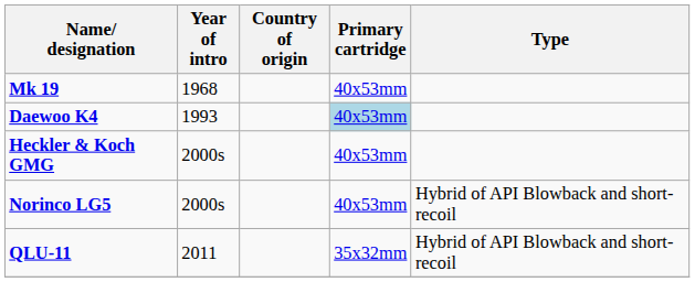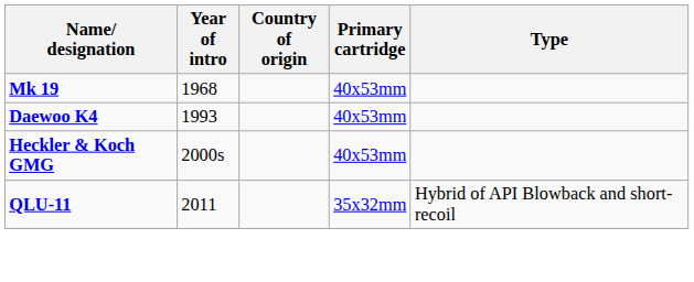Daewoo K4 | Primary cartridge: lightblue background -> no background
- row: Norinco LG5 | 2000s | 40x53mm | Hybrid of API Blowback and short-recoil
